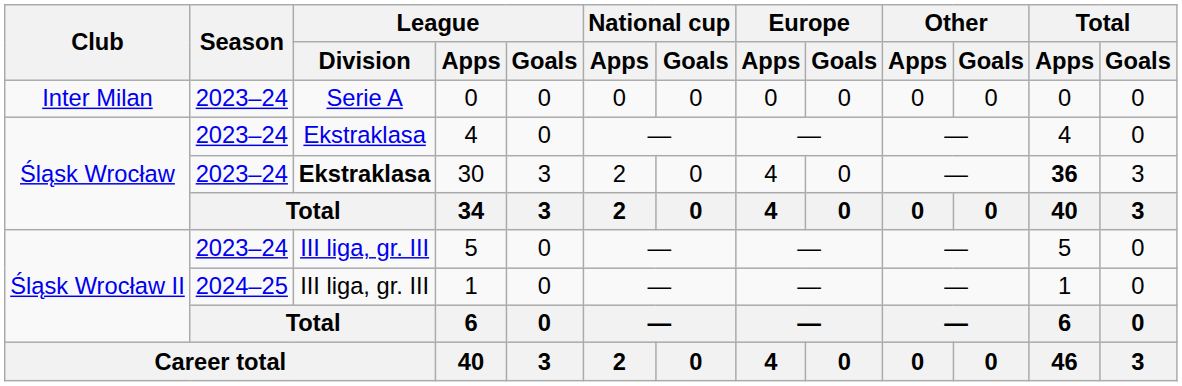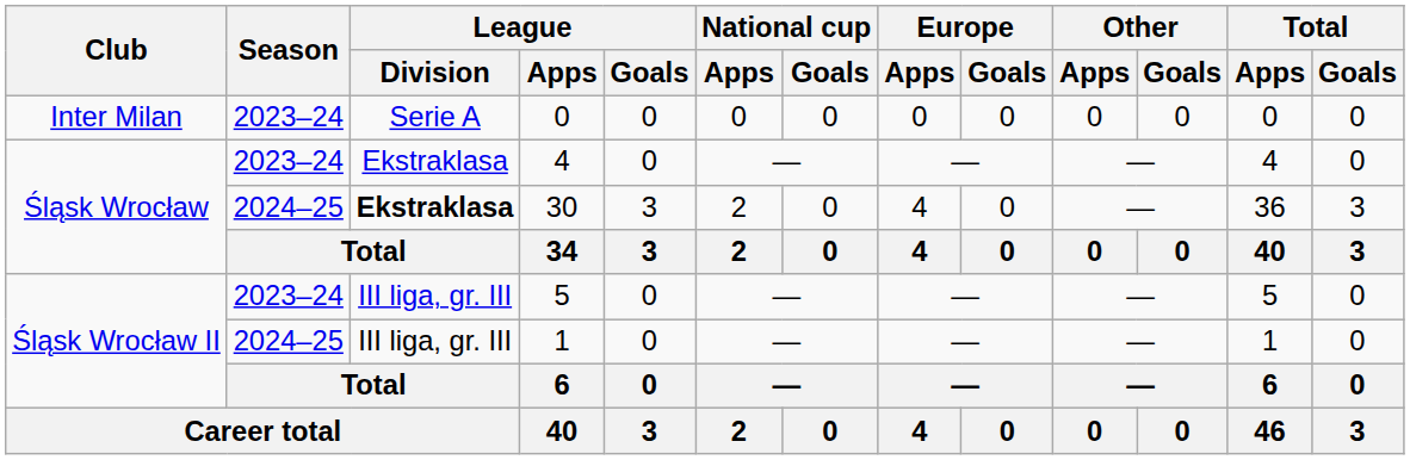30 | Season: 2023–24 -> 2024–25
30 | Total / Apps: bold -> normal
